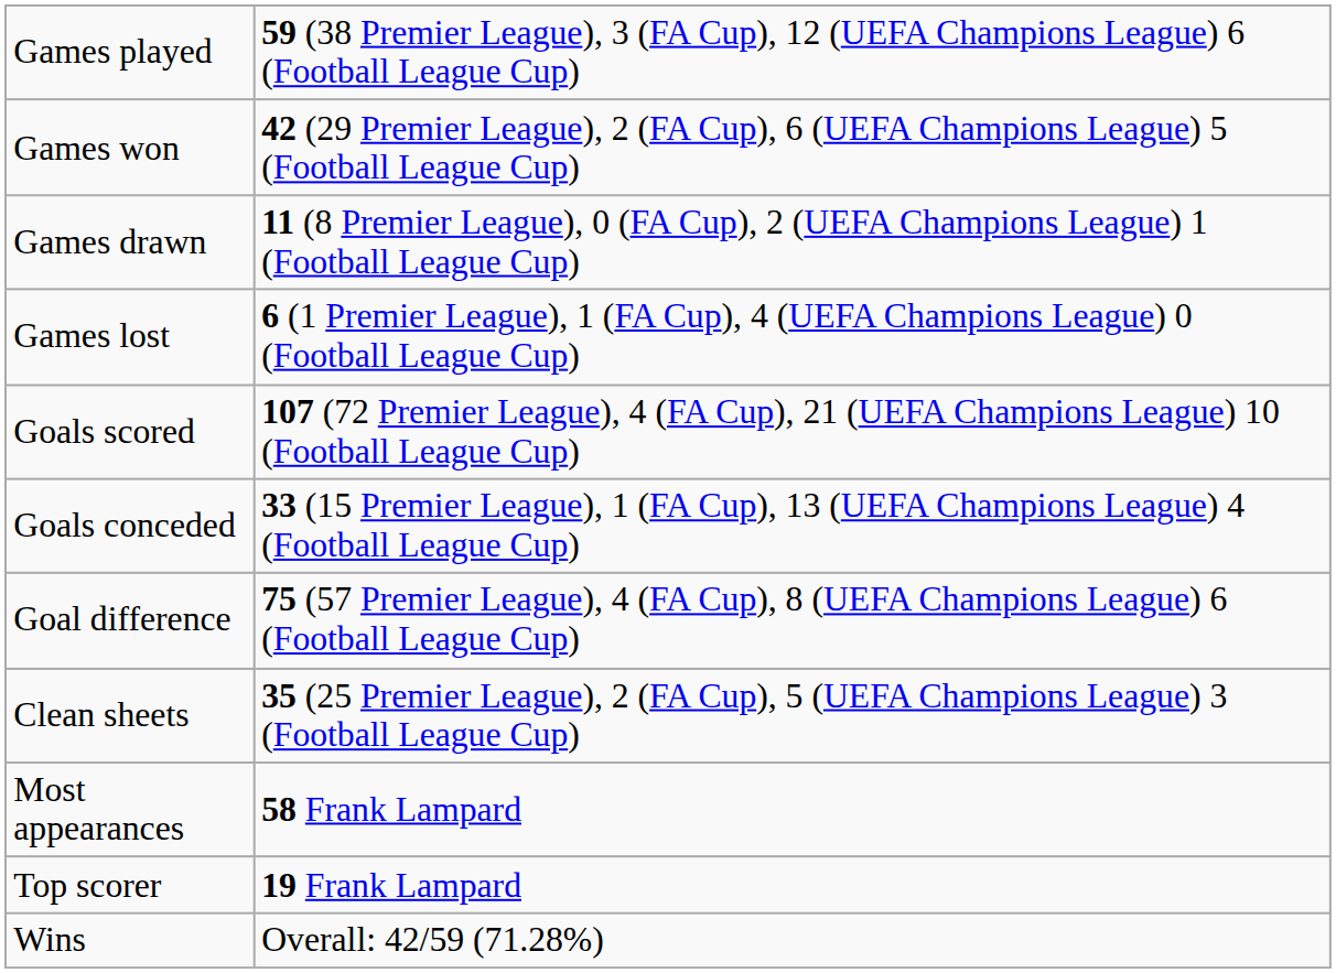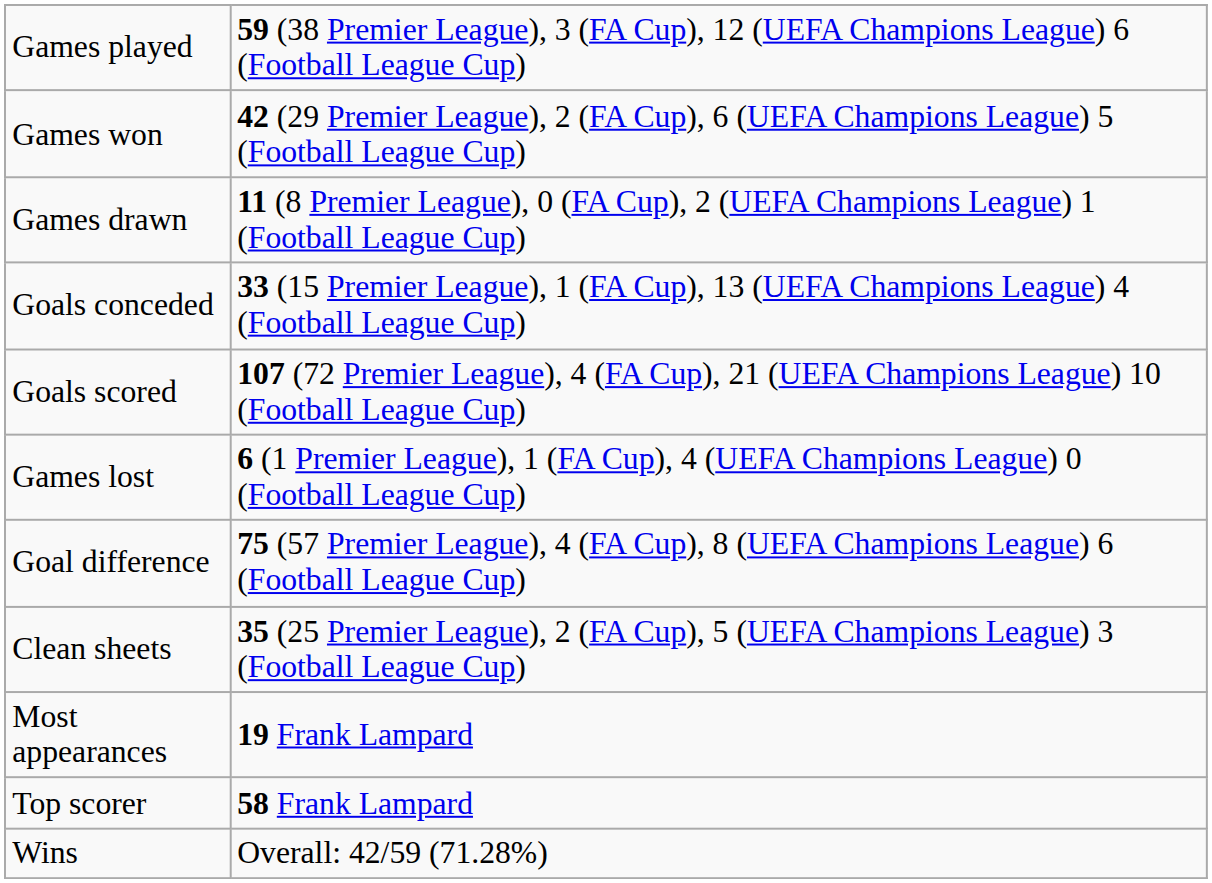rows swapped: Games lost <-> Goals conceded
Most appearances | column 2: 58 Frank Lampard -> 19 Frank Lampard
Top scorer | column 2: 19 Frank Lampard -> 58 Frank Lampard
